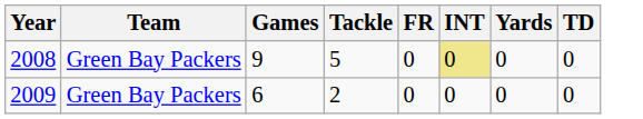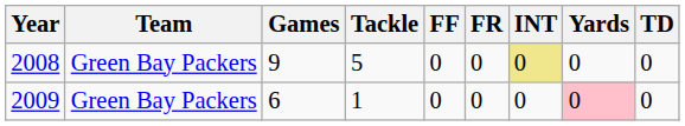+ column: FF | 0 | 0
2009 | Tackle: 2 -> 1
2009 | Yards: no background -> pink background
